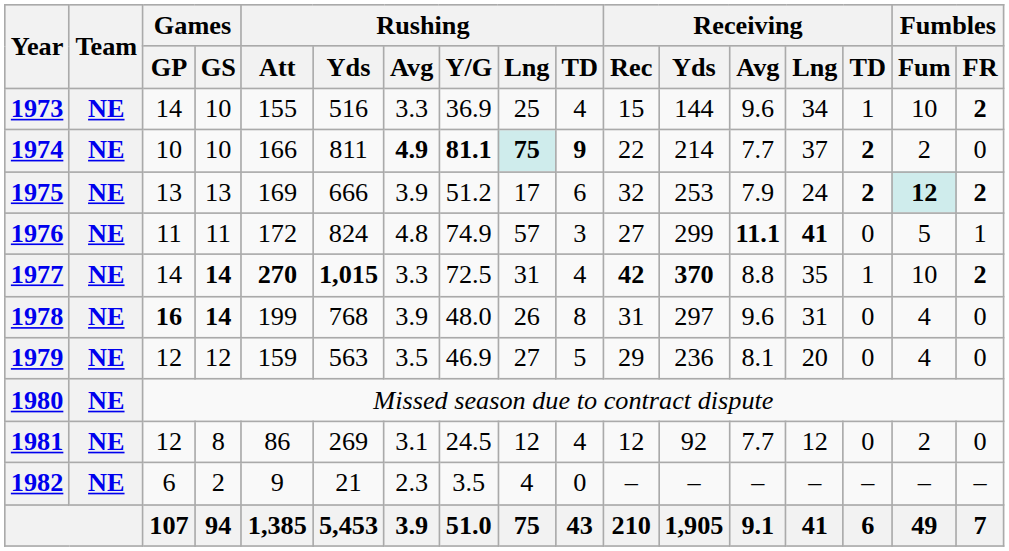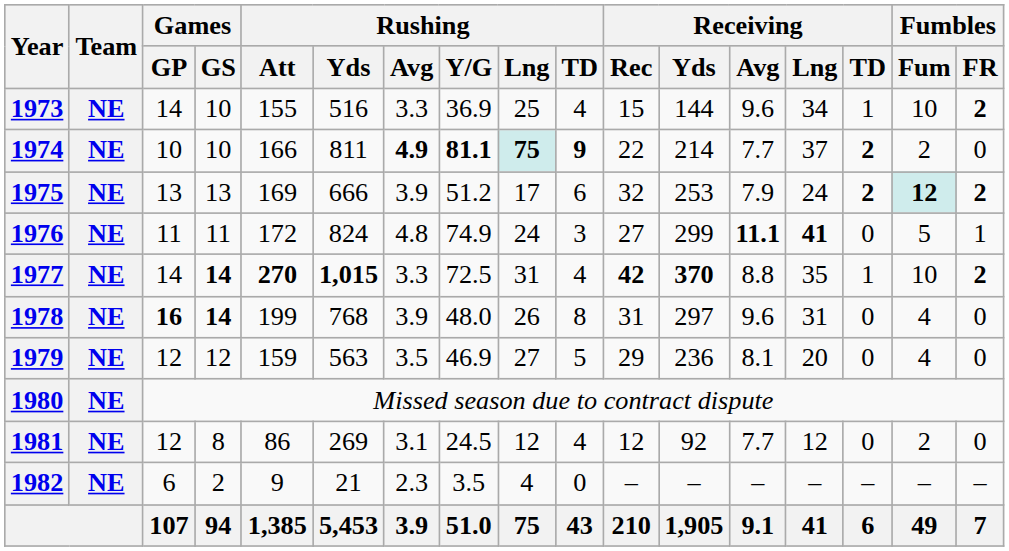1976 | Rushing / Lng: 57 -> 24
